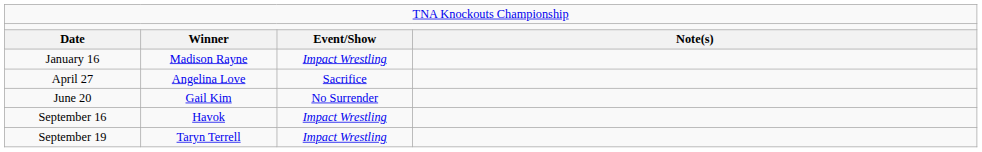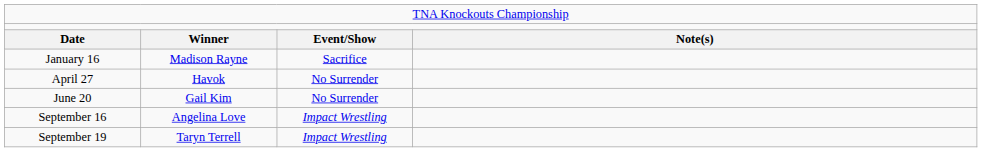January 16 | column 3: Impact Wrestling -> Sacrifice
April 27 | column 2: Angelina Love -> Havok
April 27 | column 3: Sacrifice -> No Surrender
September 16 | column 2: Havok -> Angelina Love
